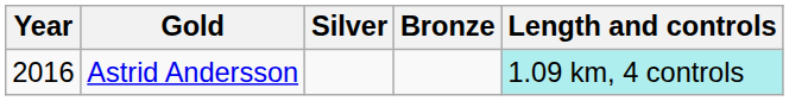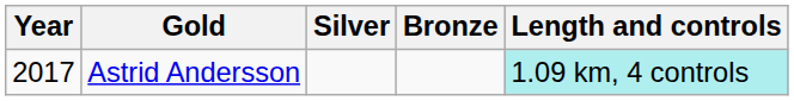Astrid Andersson | Year: 2016 -> 2017
